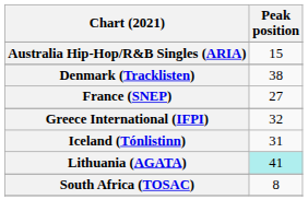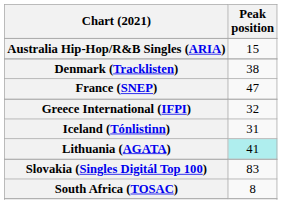France (SNEP) | Peak position: 27 -> 47
+ row: Slovakia (Singles Digitál Top 100) | 83
